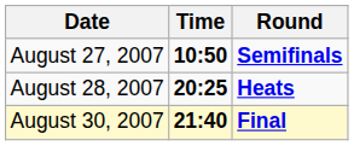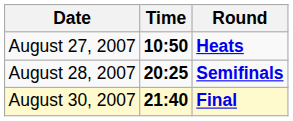August 27, 2007 | Round: Semifinals -> Heats
August 28, 2007 | Round: Heats -> Semifinals
